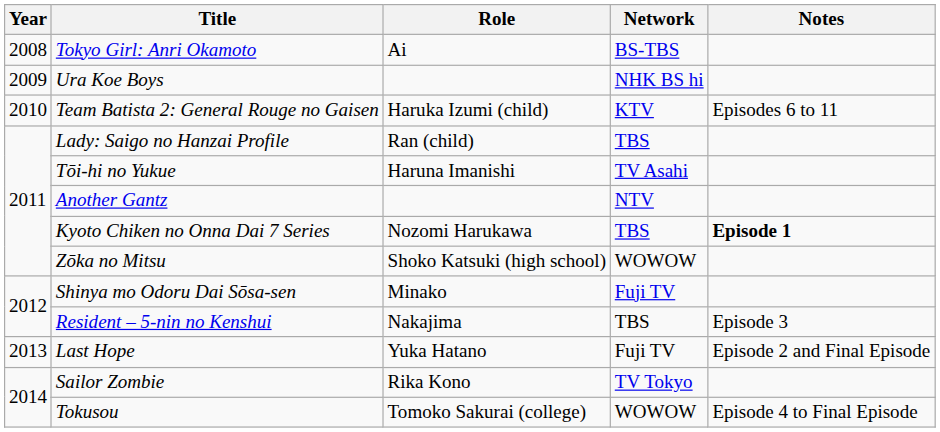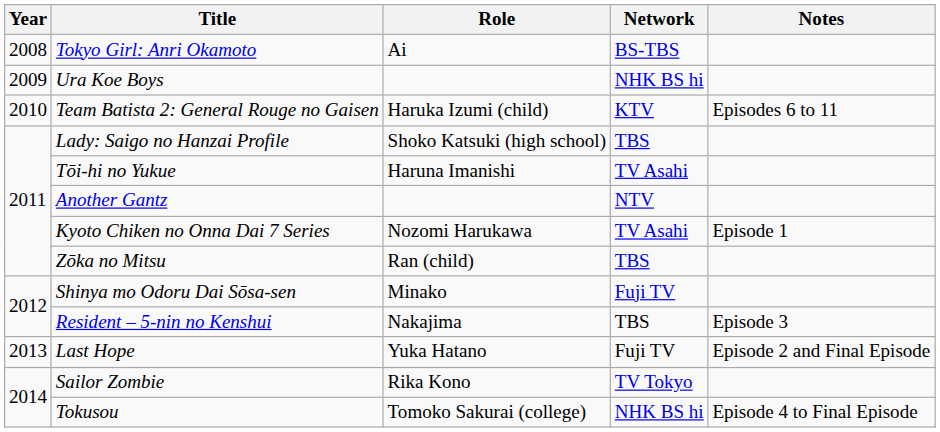Lady: Saigo no Hanzai Profile | Role: Ran (child) -> Shoko Katsuki (high school)
Kyoto Chiken no Onna Dai 7 Series | Network: TBS -> TV Asahi
Kyoto Chiken no Onna Dai 7 Series | Notes: bold -> normal
Zōka no Mitsu | Role: Shoko Katsuki (high school) -> Ran (child)
Zōka no Mitsu | Network: WOWOW -> TBS
Tokusou | Network: WOWOW -> NHK BS hi
